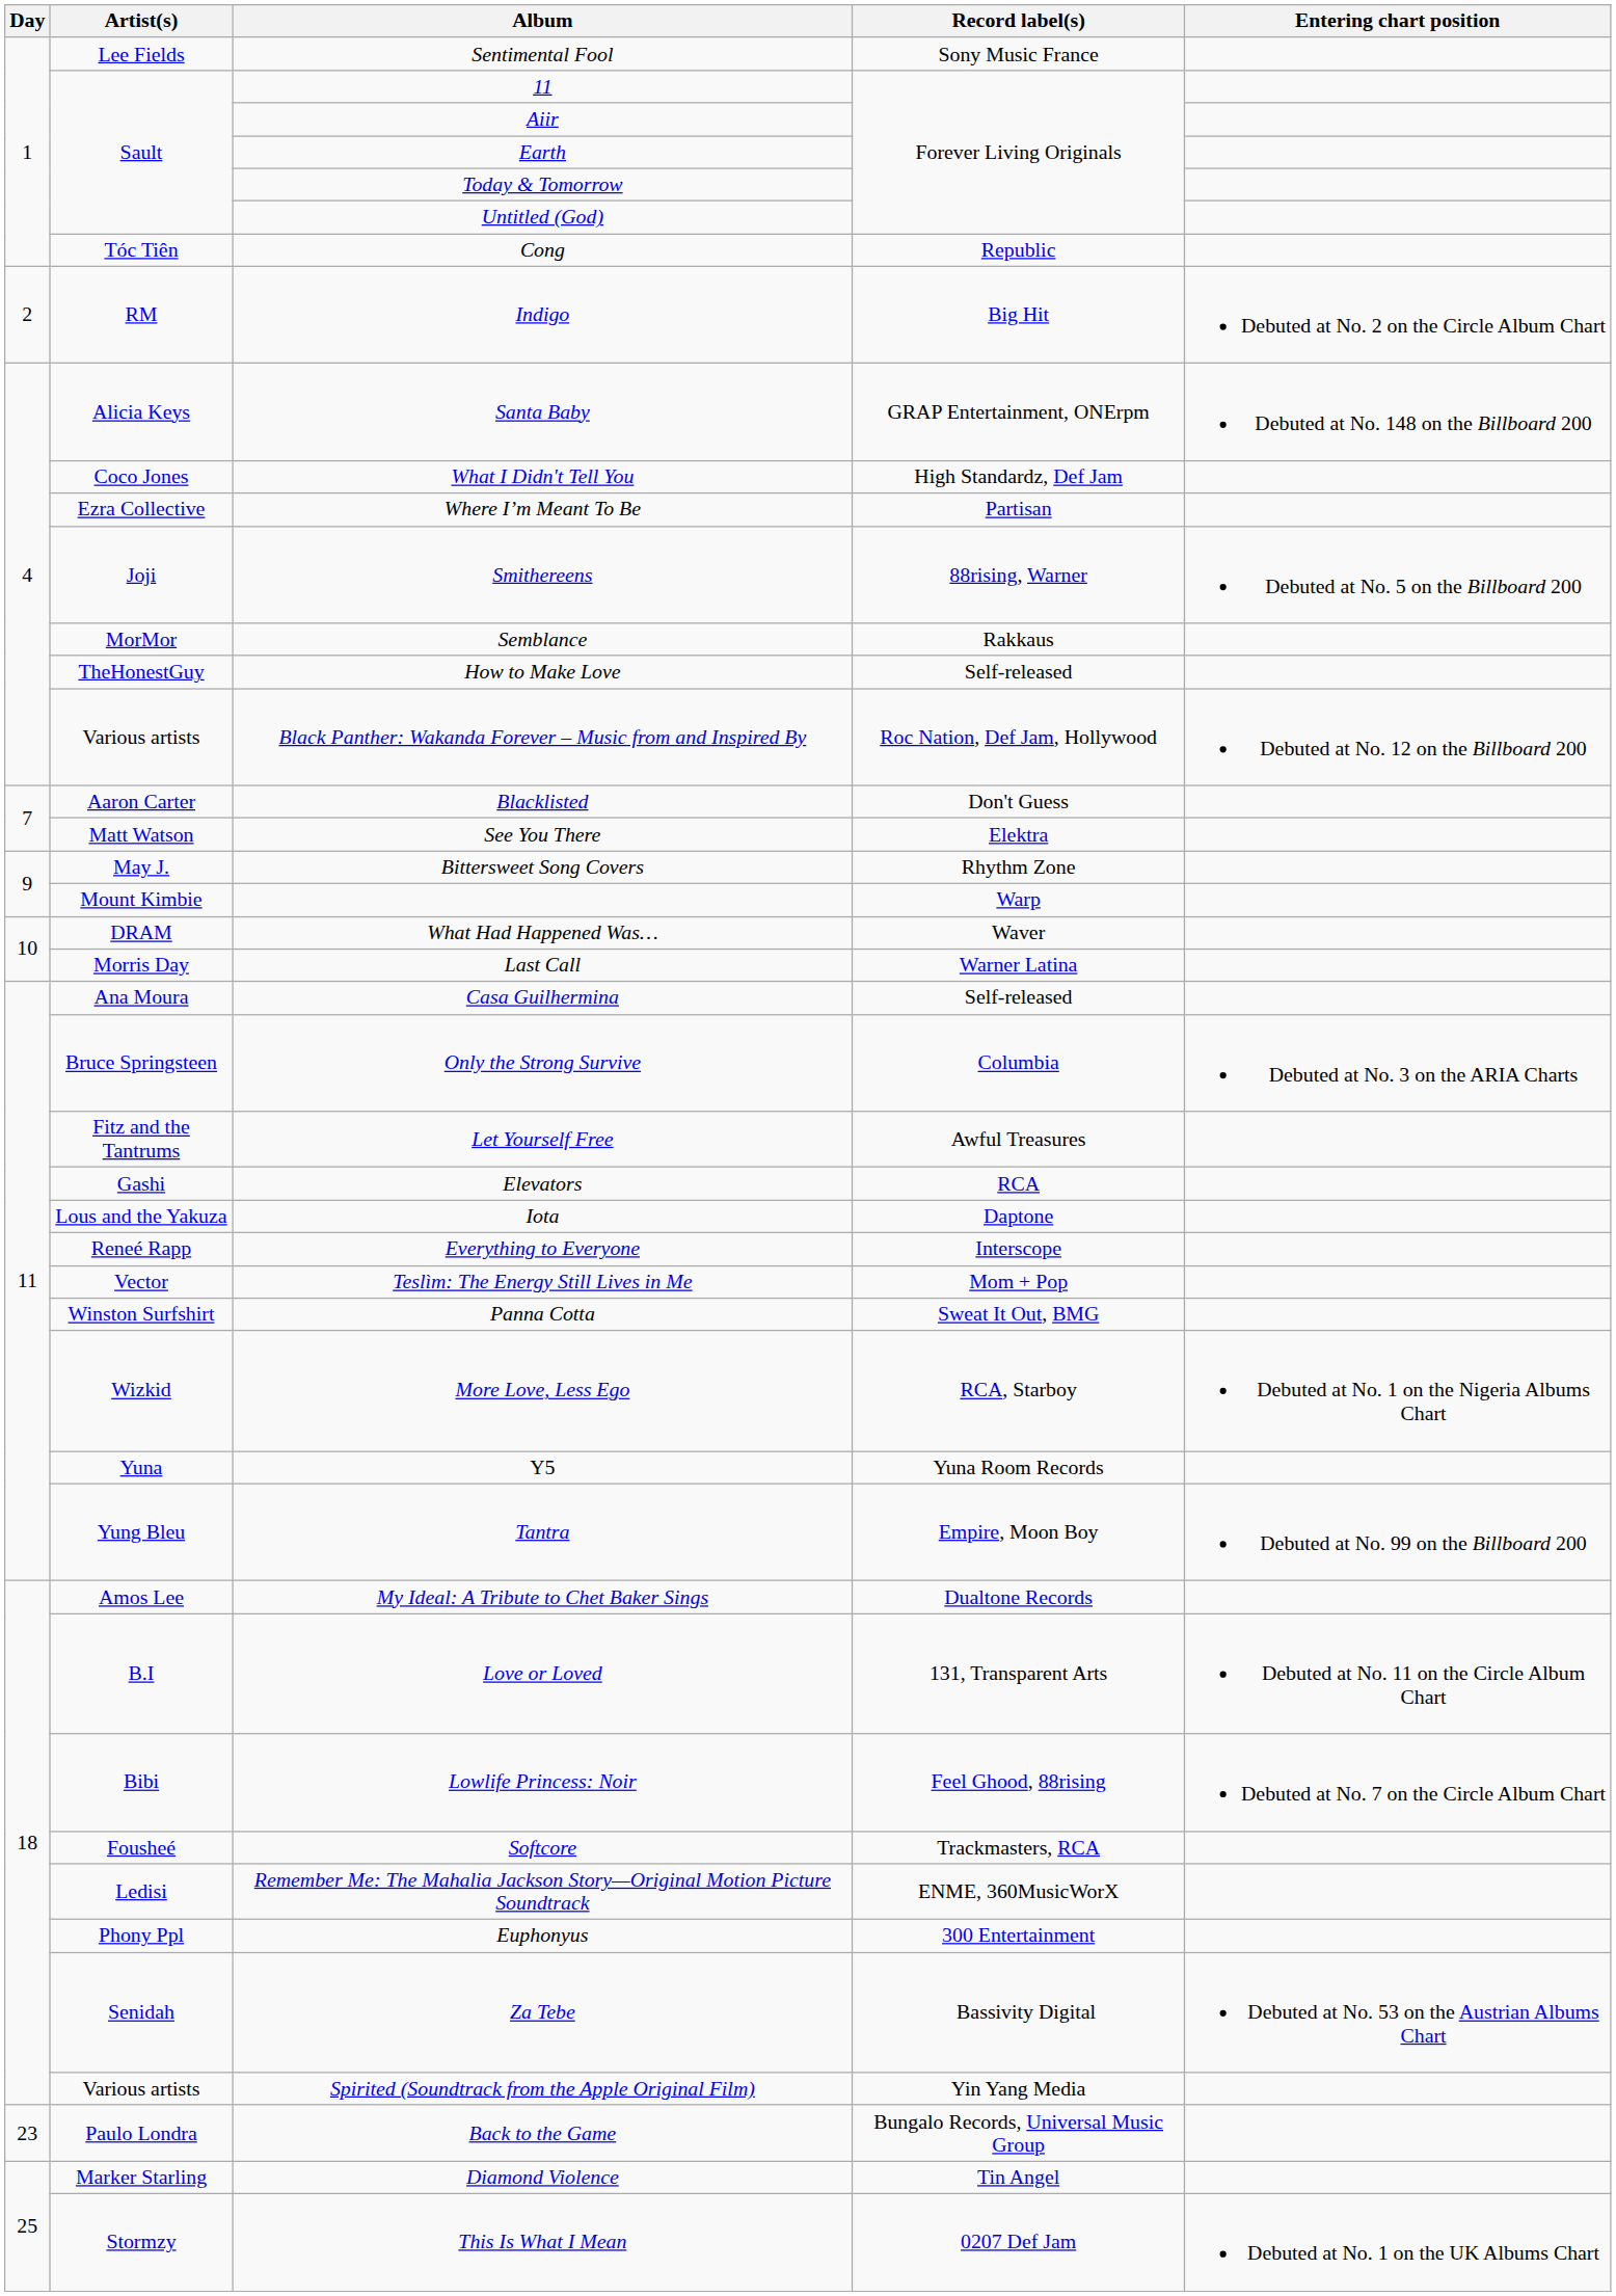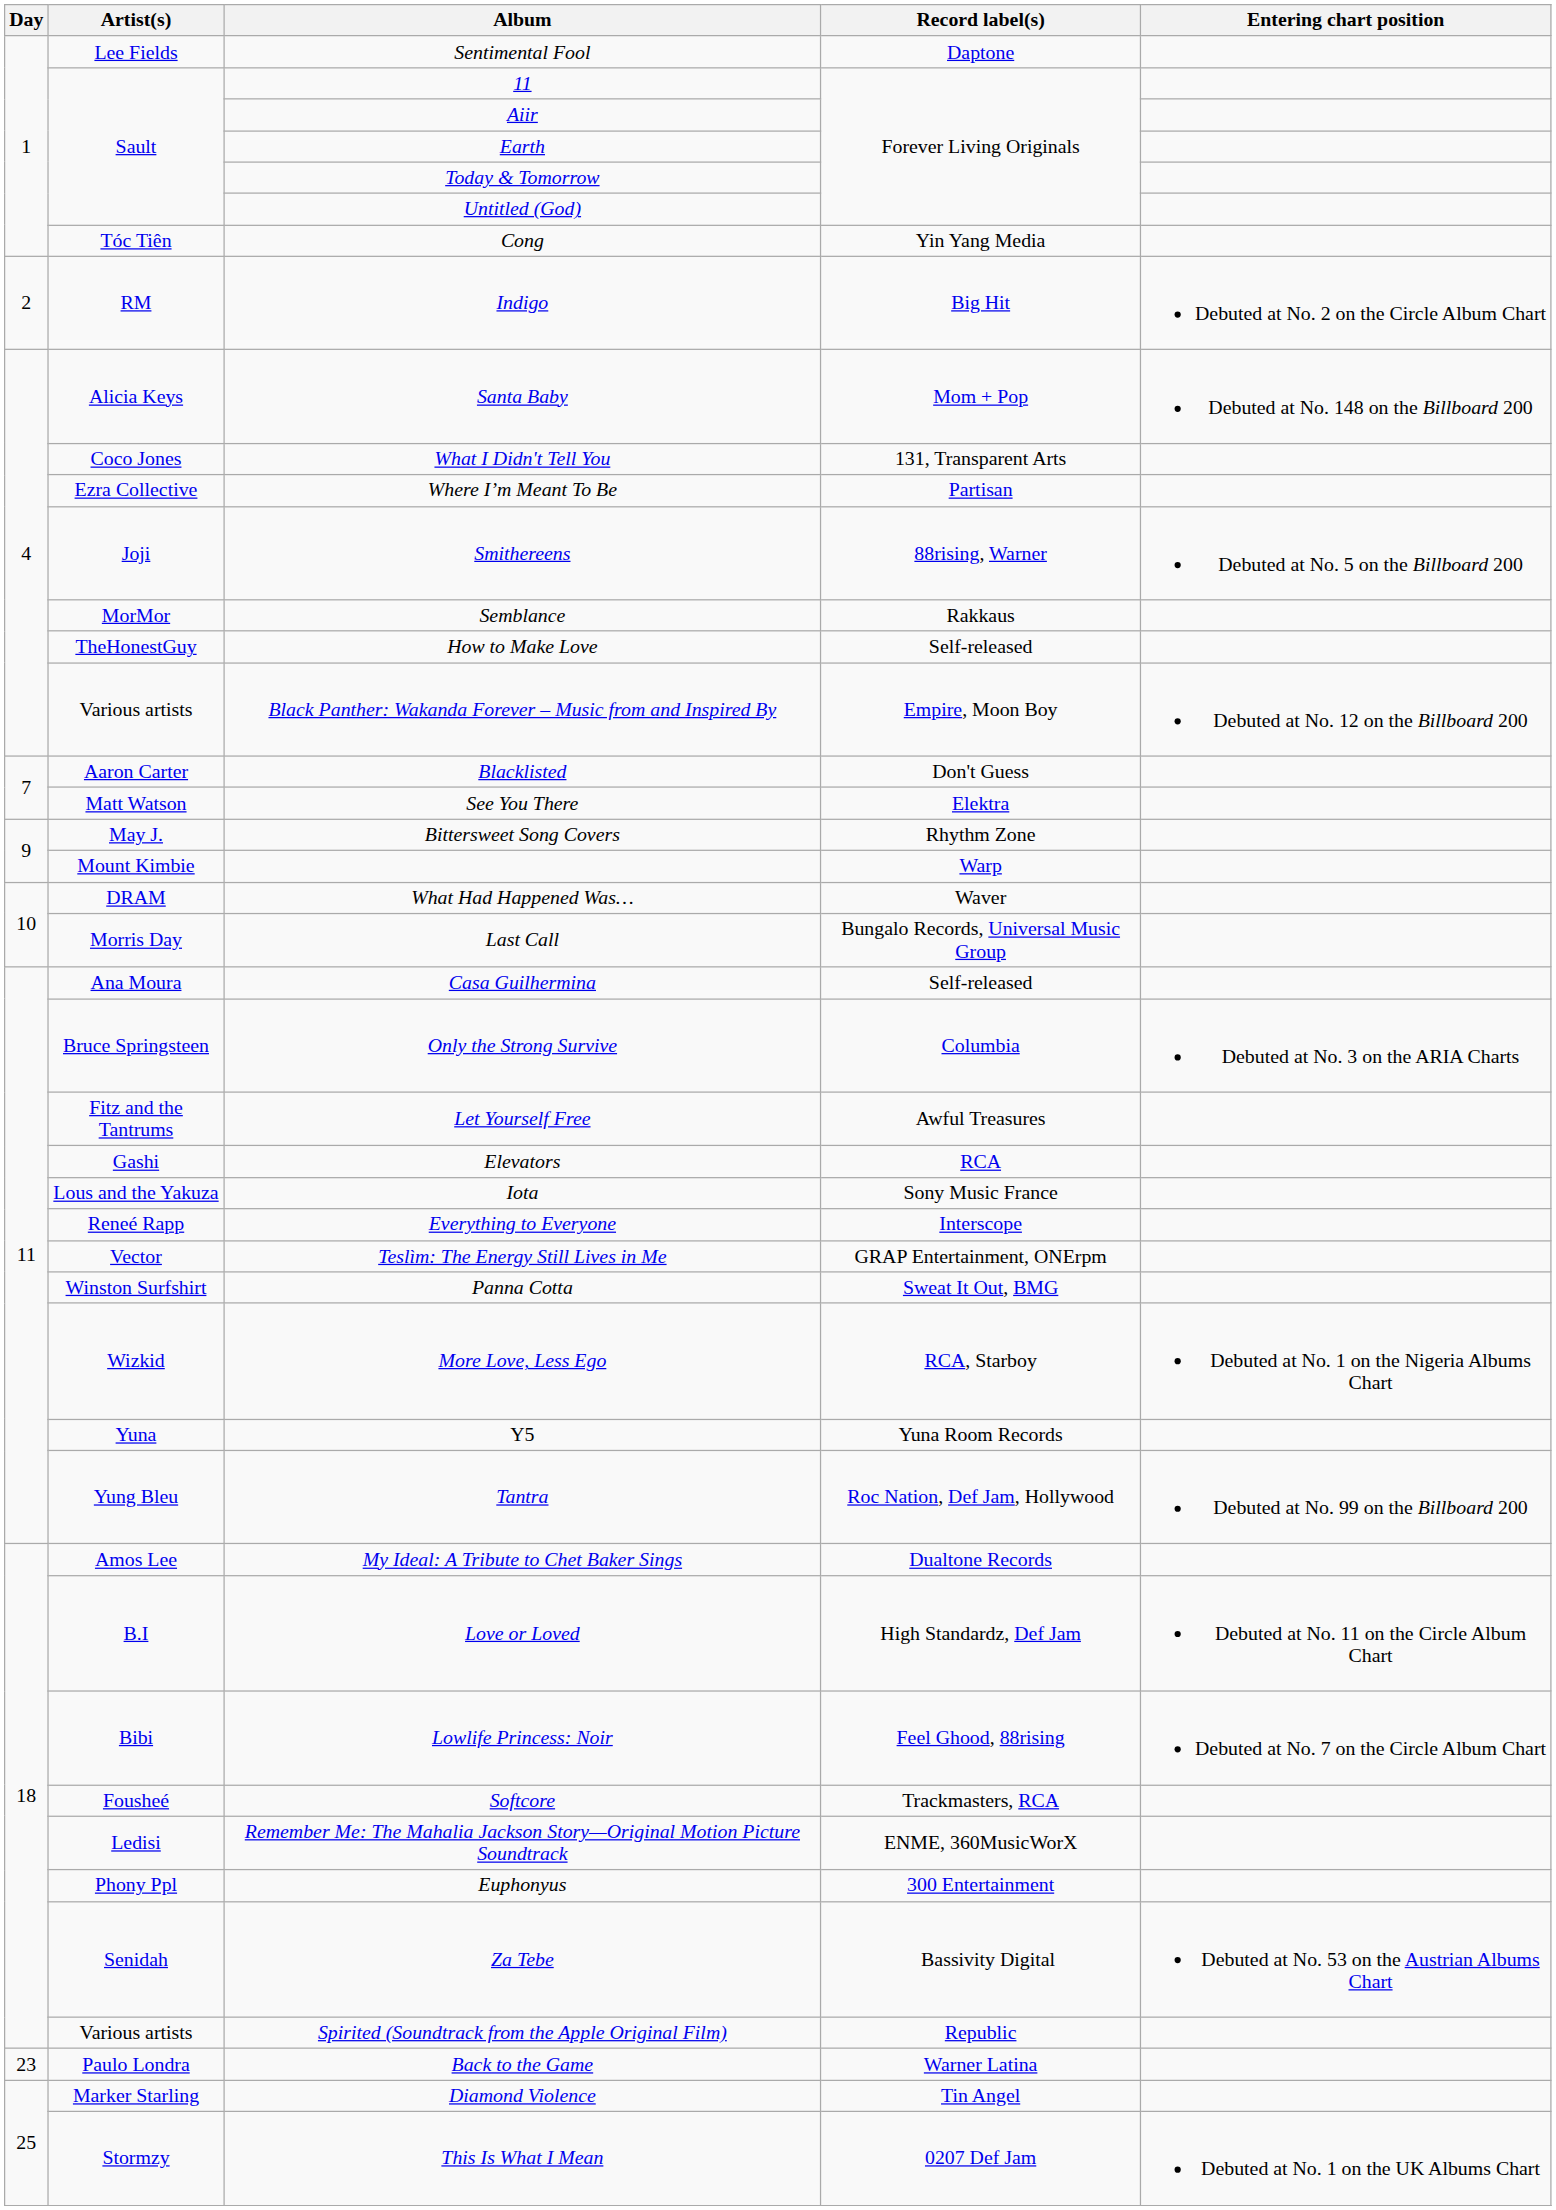Sentimental Fool | Record label(s): Sony Music France -> Daptone
Cong | Record label(s): Republic -> Yin Yang Media
Santa Baby | Record label(s): GRAP Entertainment, ONErpm -> Mom + Pop
What I Didn't Tell You | Record label(s): High Standardz, Def Jam -> 131, Transparent Arts
Black Panther: Wakanda Forever – Music from and Inspired By | Record label(s): Roc Nation, Def Jam, Hollywood -> Empire, Moon Boy
Last Call | Record label(s): Warner Latina -> Bungalo Records, Universal Music Group
Iota | Record label(s): Daptone -> Sony Music France
Teslìm: The Energy Still Lives in Me | Record label(s): Mom + Pop -> GRAP Entertainment, ONErpm
Tantra | Record label(s): Empire, Moon Boy -> Roc Nation, Def Jam, Hollywood
Love or Loved | Record label(s): 131, Transparent Arts -> High Standardz, Def Jam
Spirited (Soundtrack from the Apple Original Film) | Record label(s): Yin Yang Media -> Republic
Back to the Game | Record label(s): Bungalo Records, Universal Music Group -> Warner Latina
